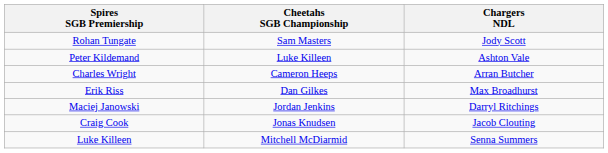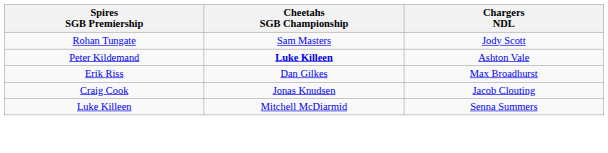Peter Kildemand | Cheetahs SGB Championship: normal -> bold
- row: Charles Wright | Cameron Heeps | Arran Butcher
- row: Maciej Janowski | Jordan Jenkins | Darryl Ritchings
